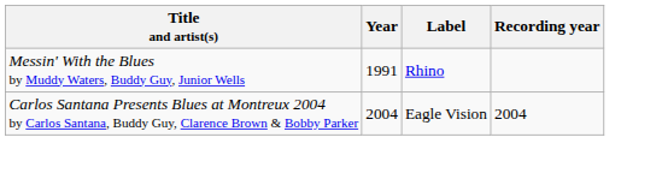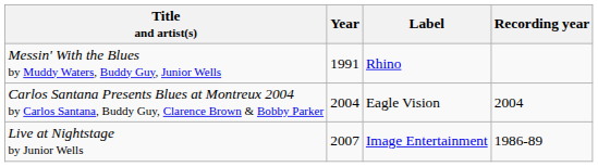+ row: Live at Nightstage by Junior Wells | 2007 | Image Entertainment | 1986-89
